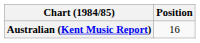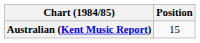Australian (Kent Music Report) | Position: 16 -> 15
